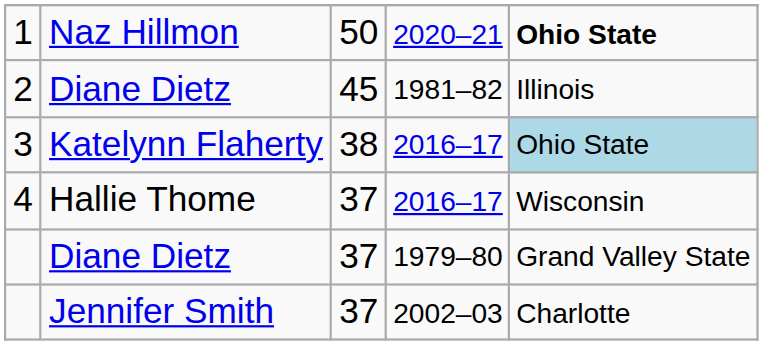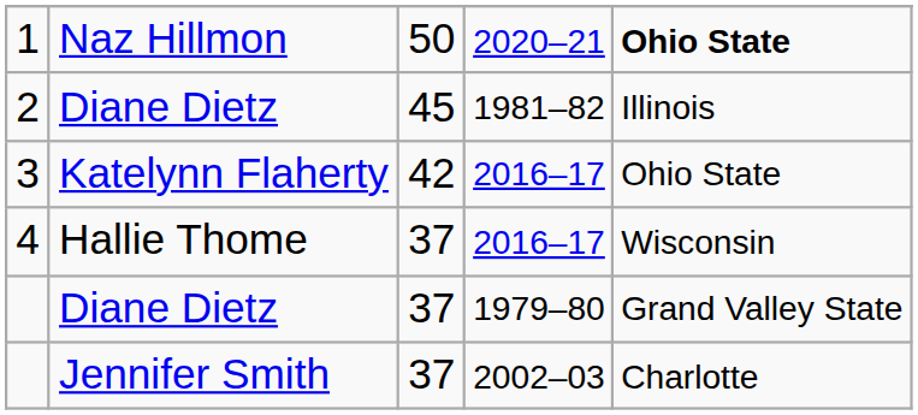3 | column 3: 38 -> 42
3 | column 5: lightblue background -> no background
